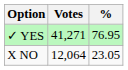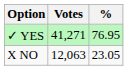X NO | Votes: 12,064 -> 12,063
